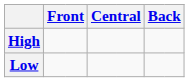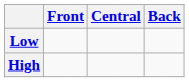rows swapped: High <-> Low
